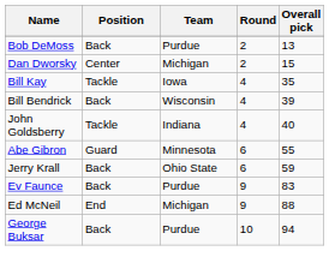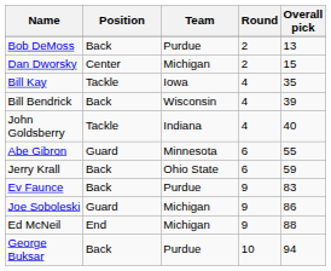+ row: Joe Soboleski | Guard | Michigan | 9 | 86
